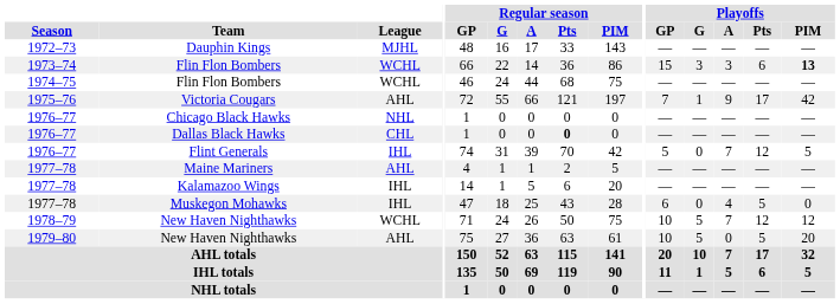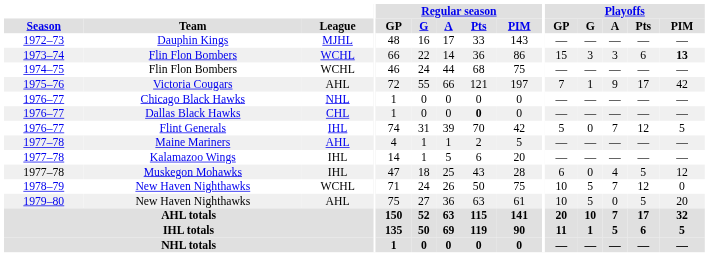Muskegon Mohawks | Playoffs / PIM: 0 -> 12
1978–79 / New Haven Nighthawks | Playoffs / PIM: 12 -> 0
